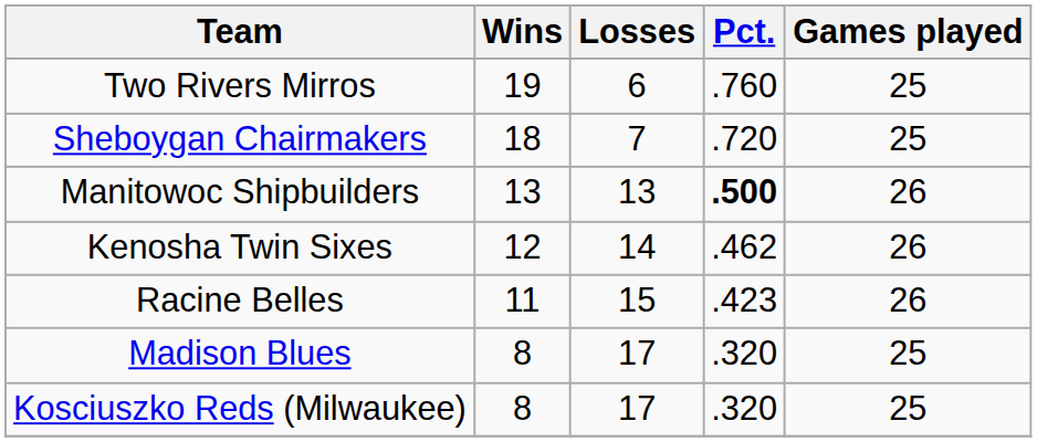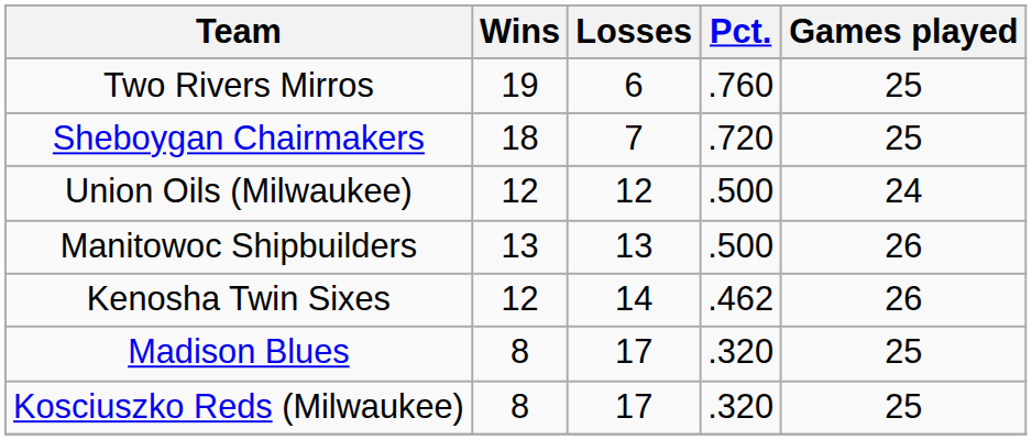+ row: Union Oils (Milwaukee) | 12 | 12 | .500 | 24
Manitowoc Shipbuilders | Pct.: bold -> normal
- row: Racine Belles | 11 | 15 | .423 | 26
